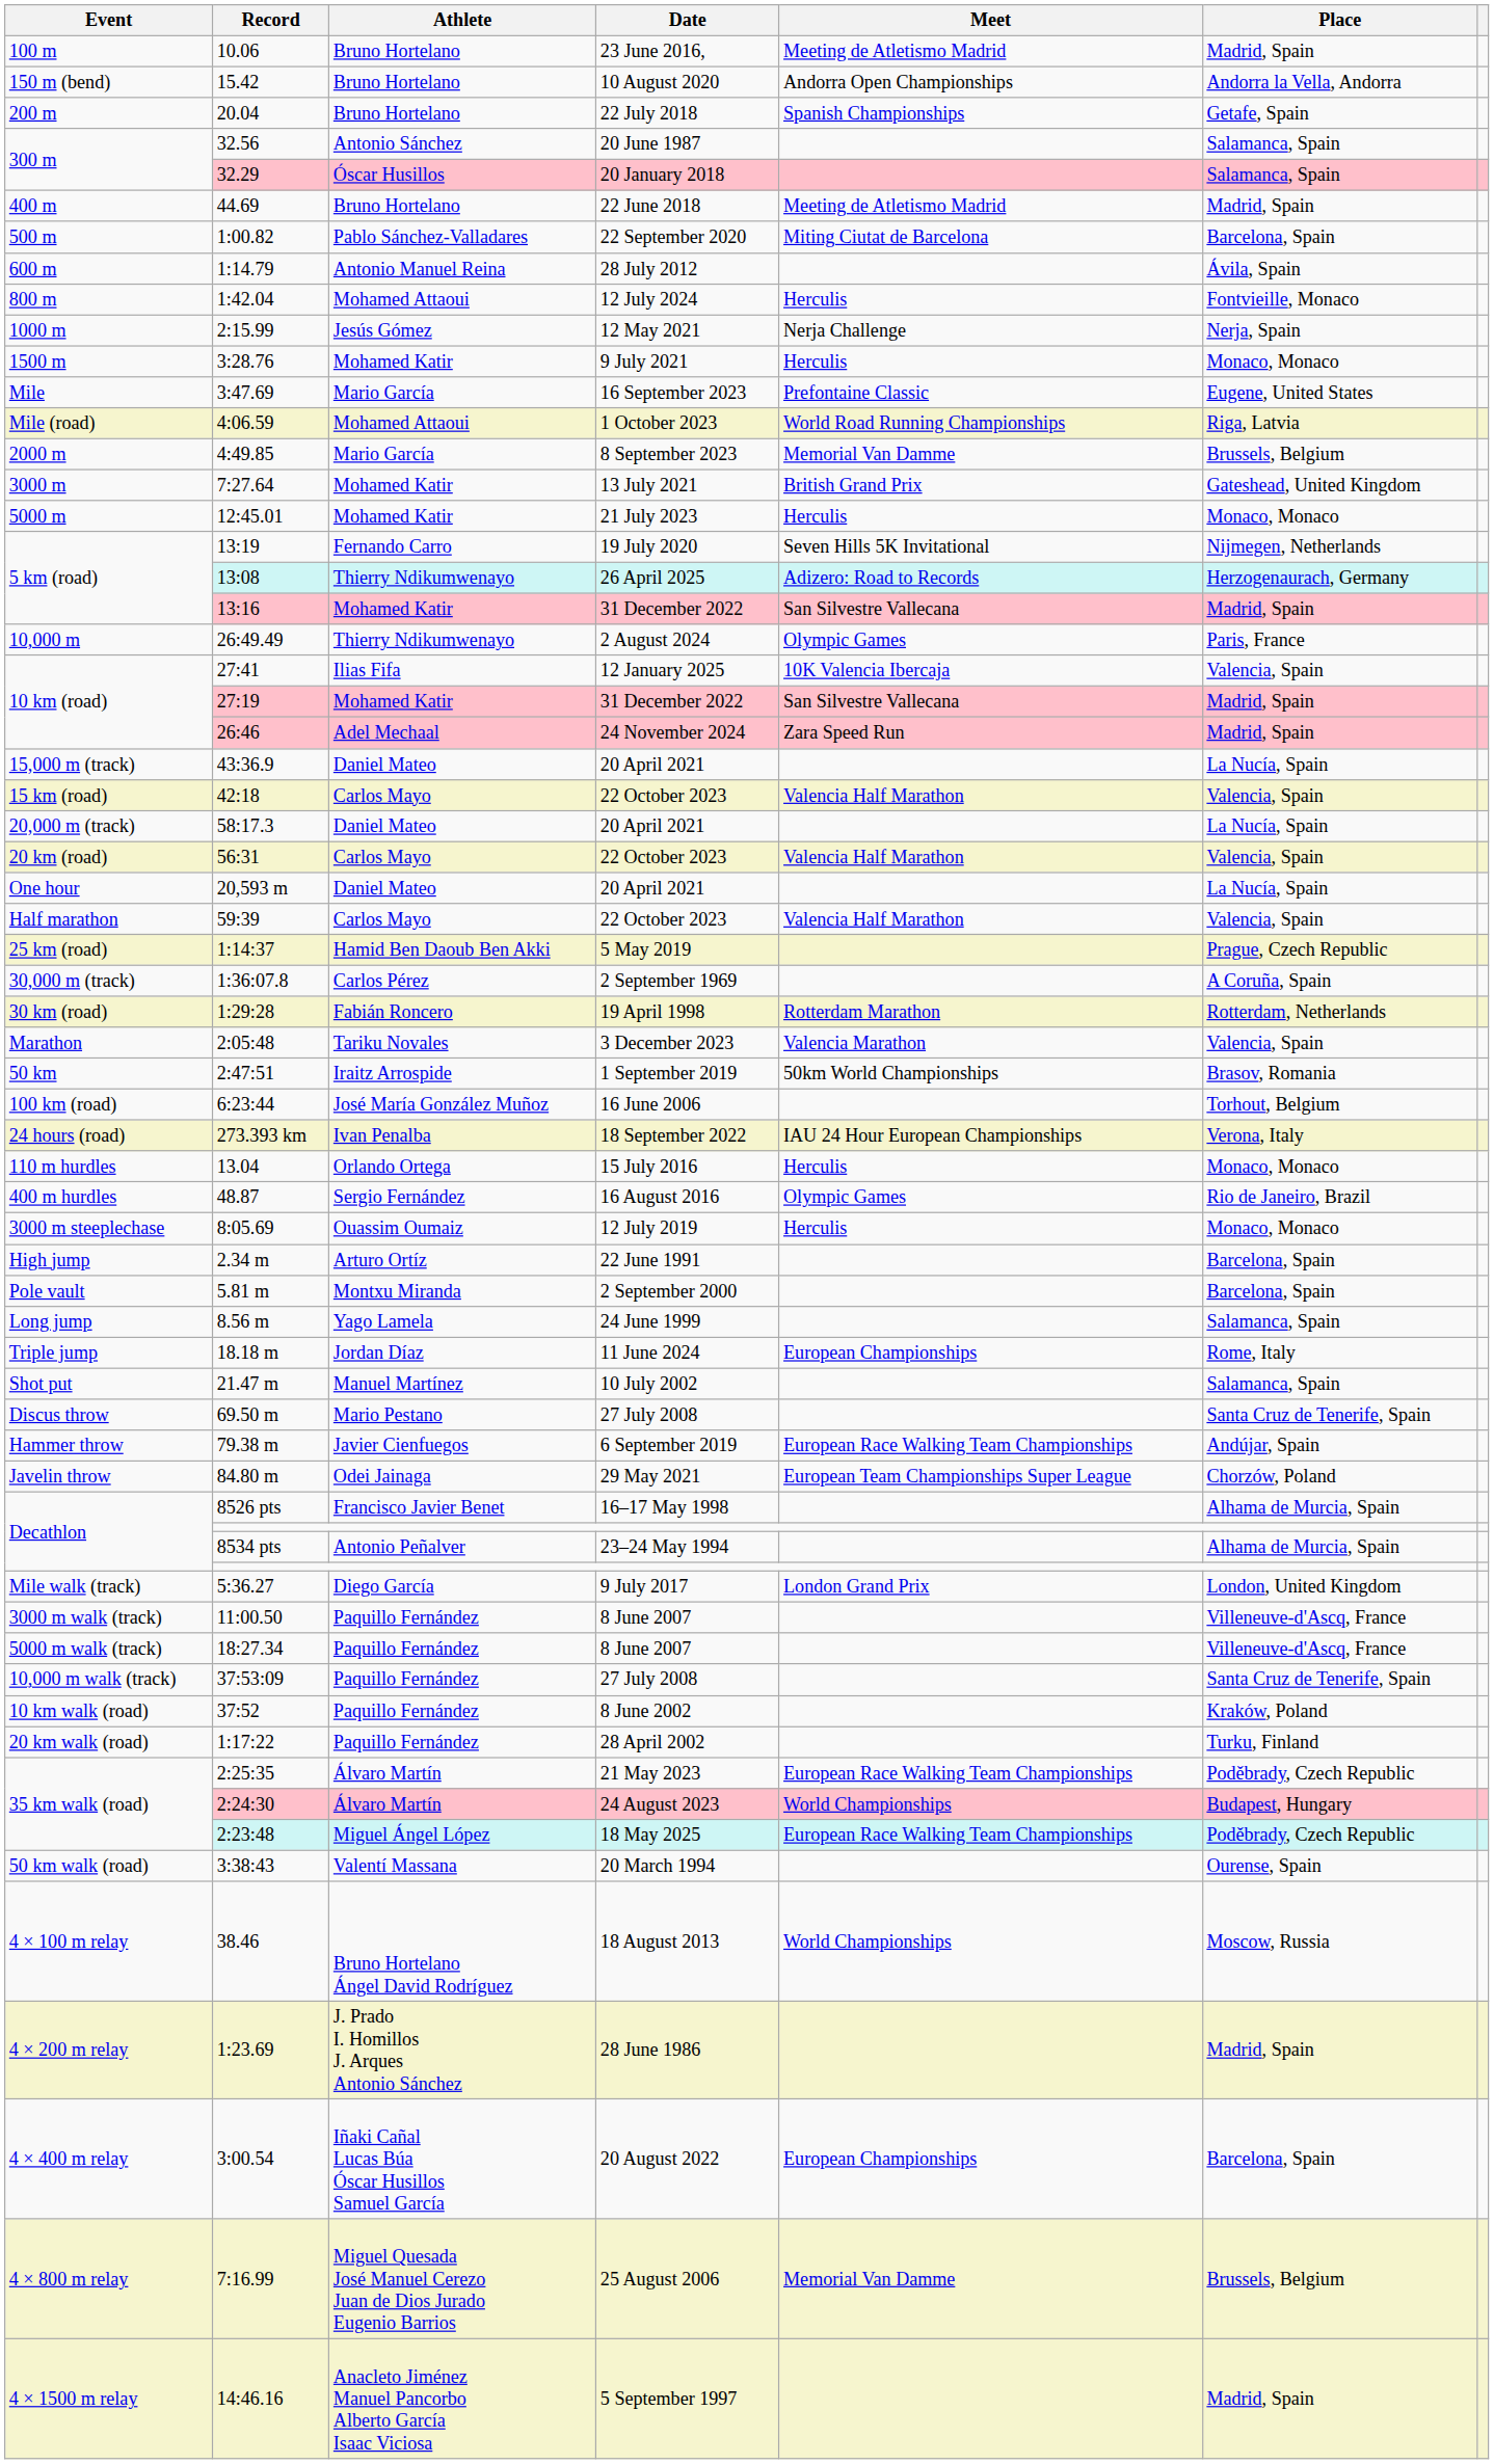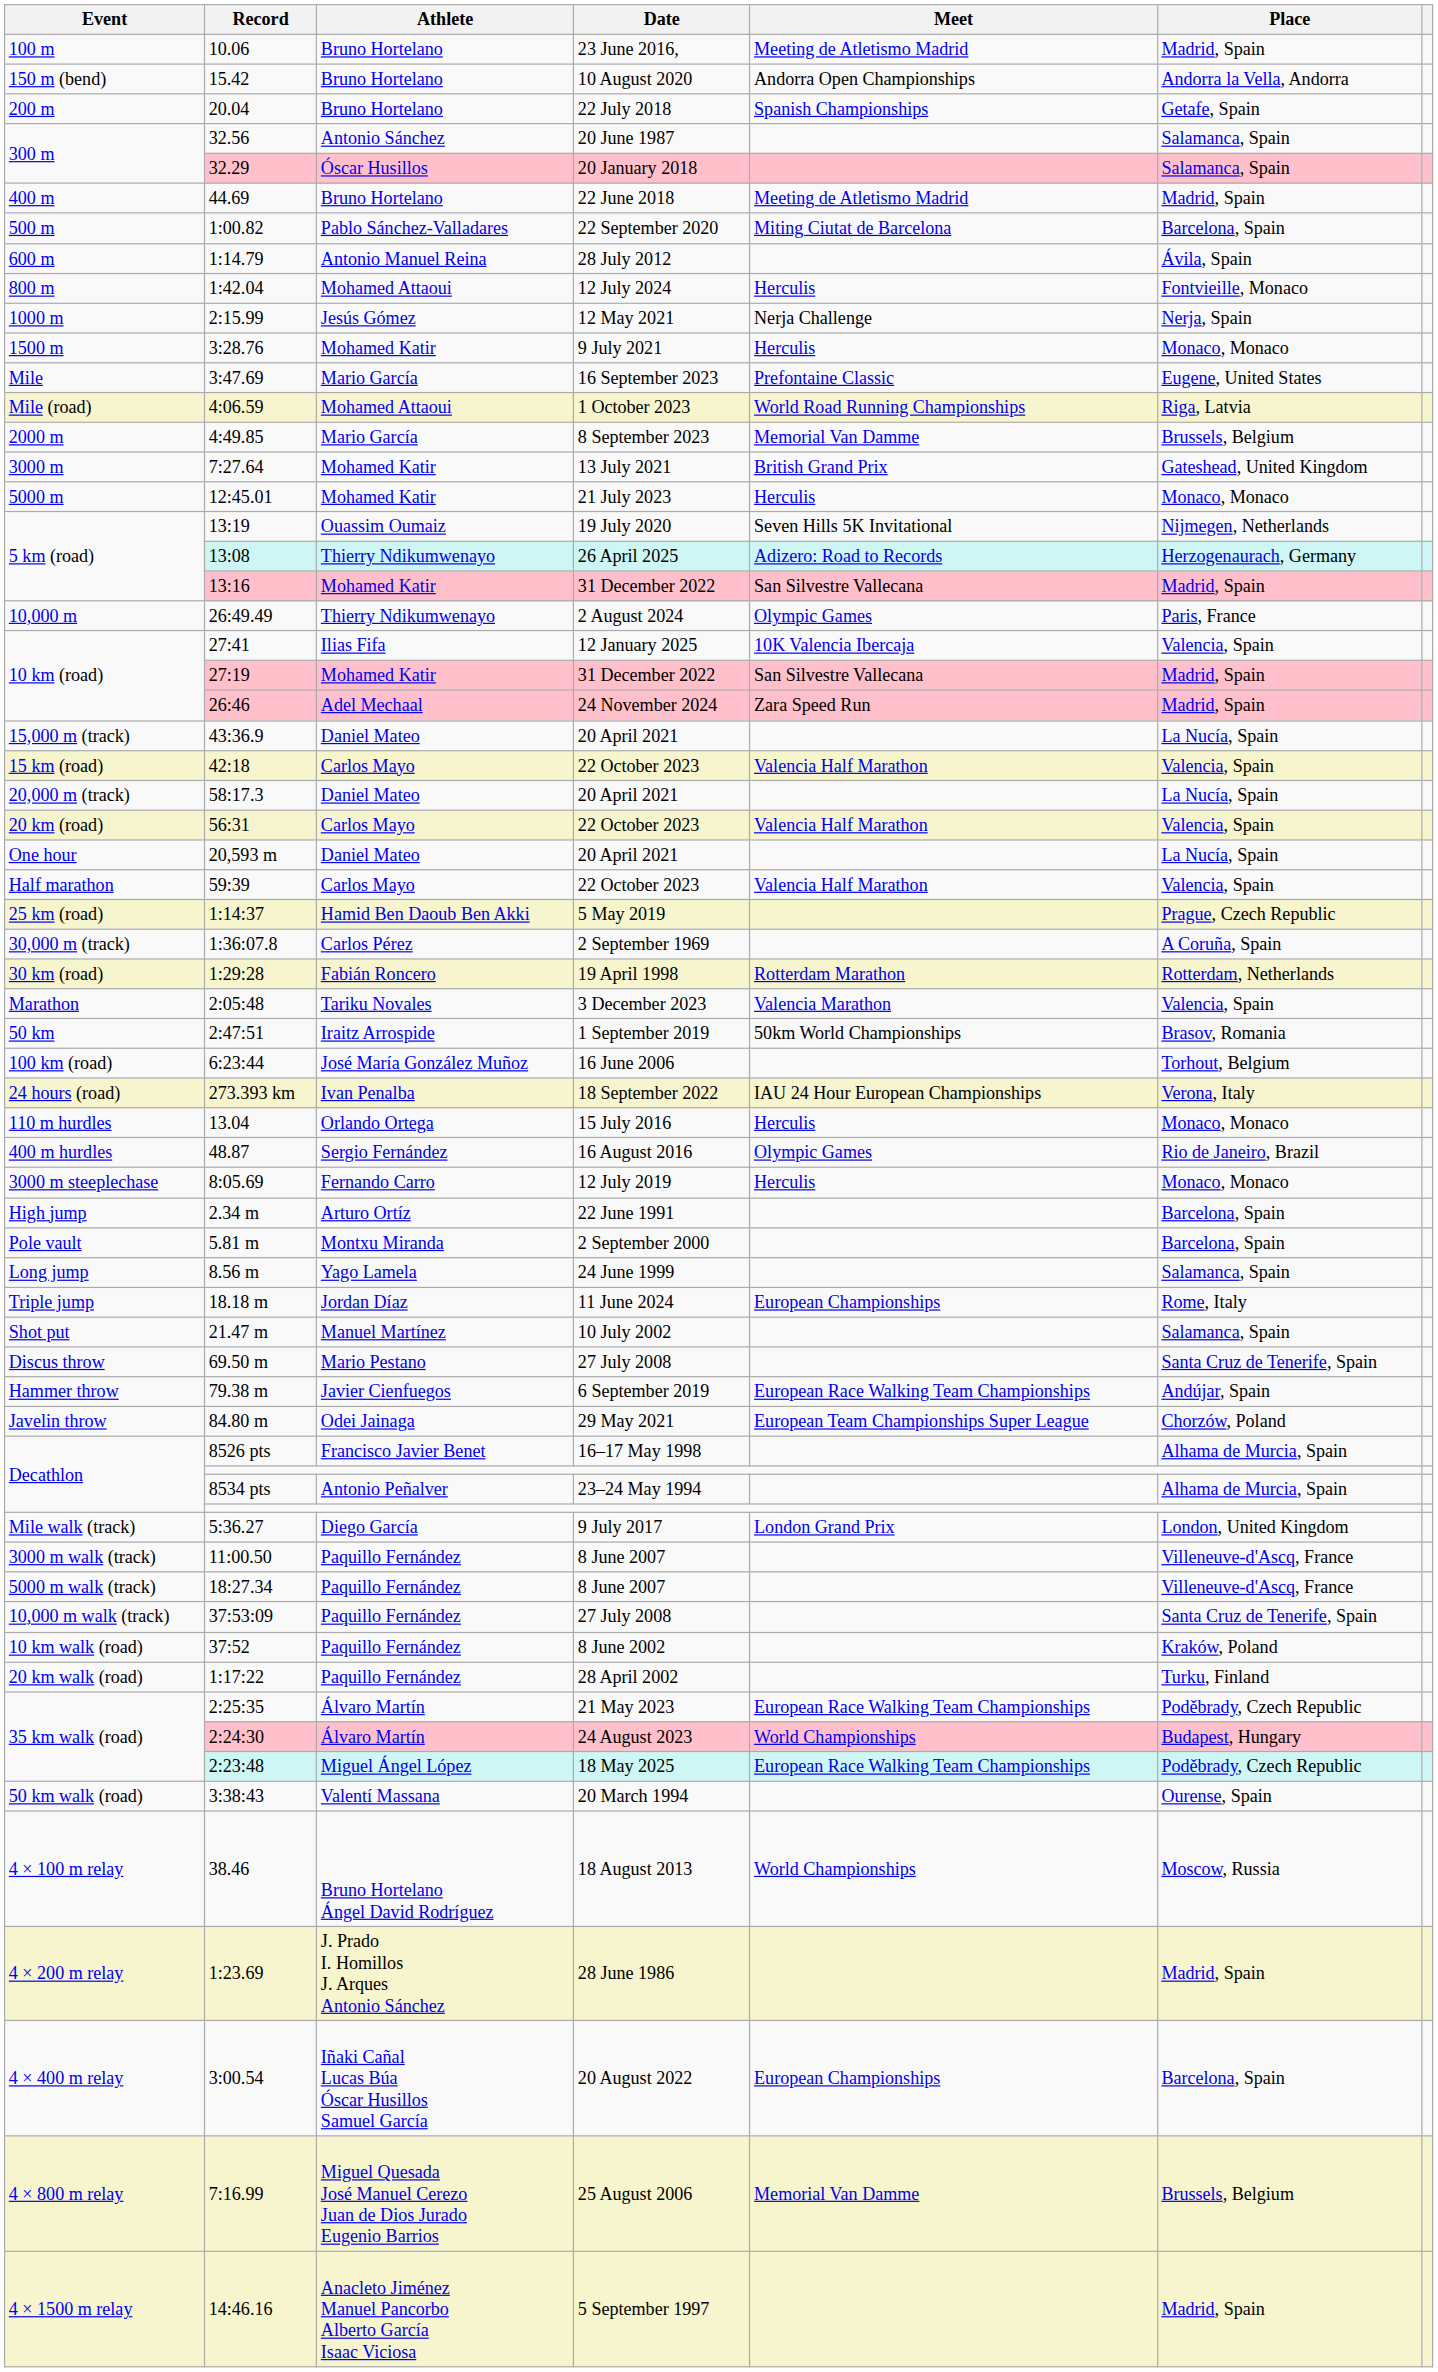13:19 | Athlete: Fernando Carro -> Ouassim Oumaiz
8:05.69 | Athlete: Ouassim Oumaiz -> Fernando Carro
